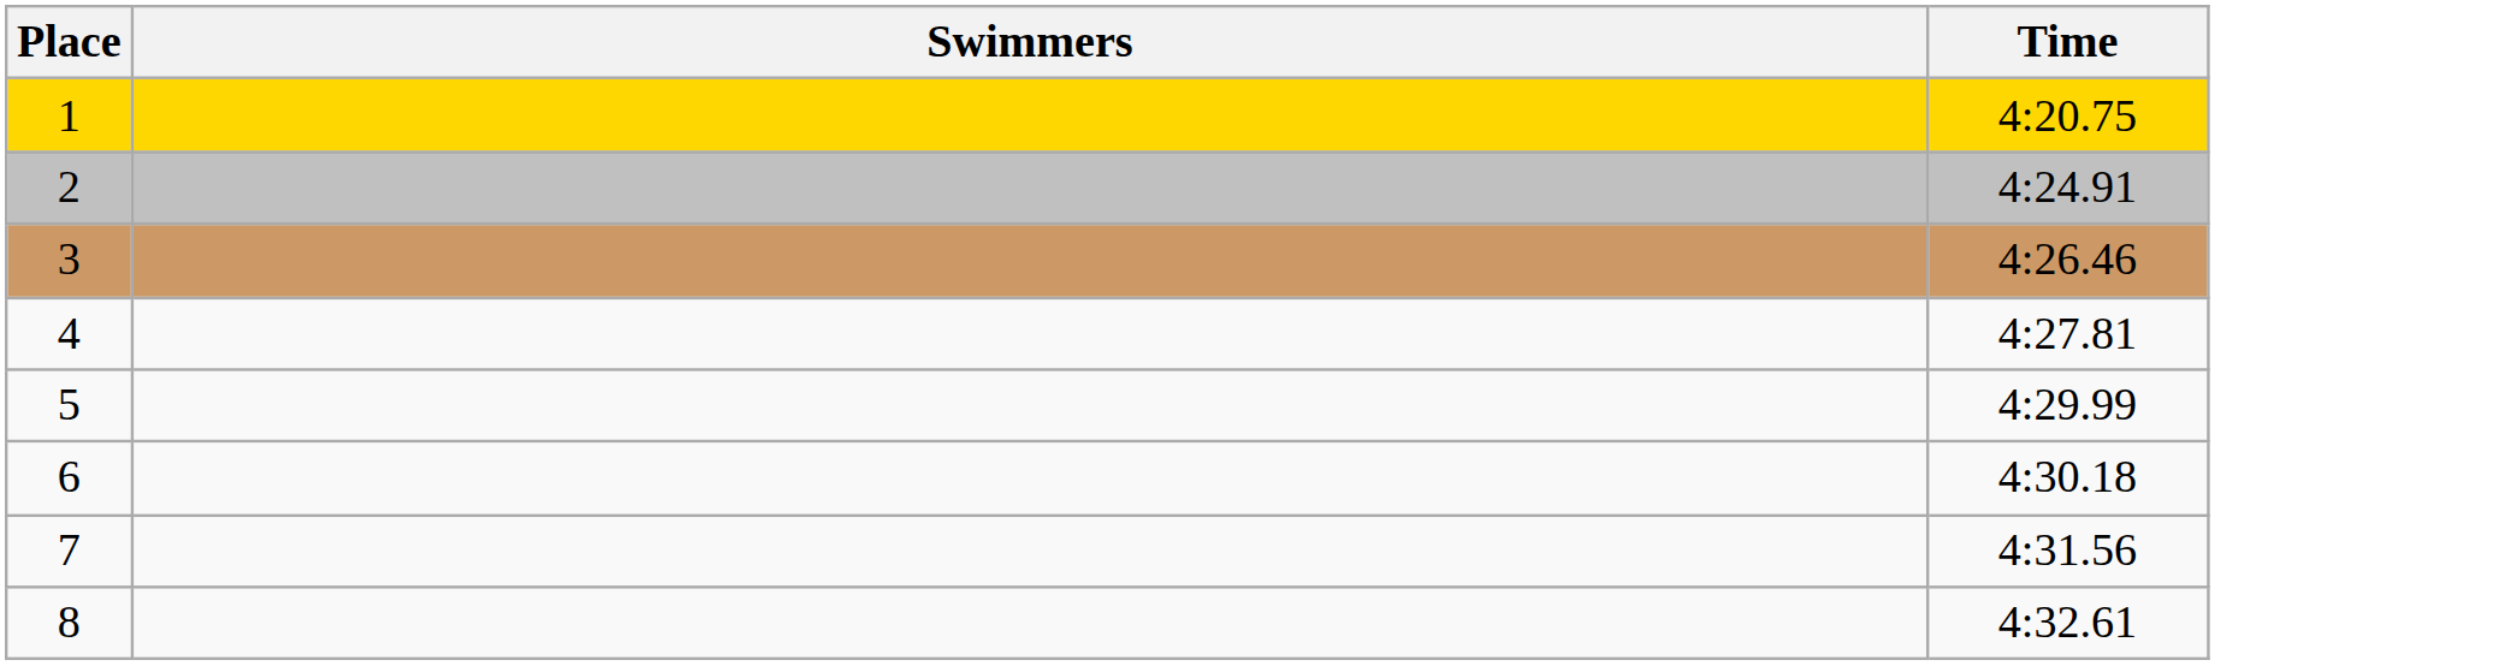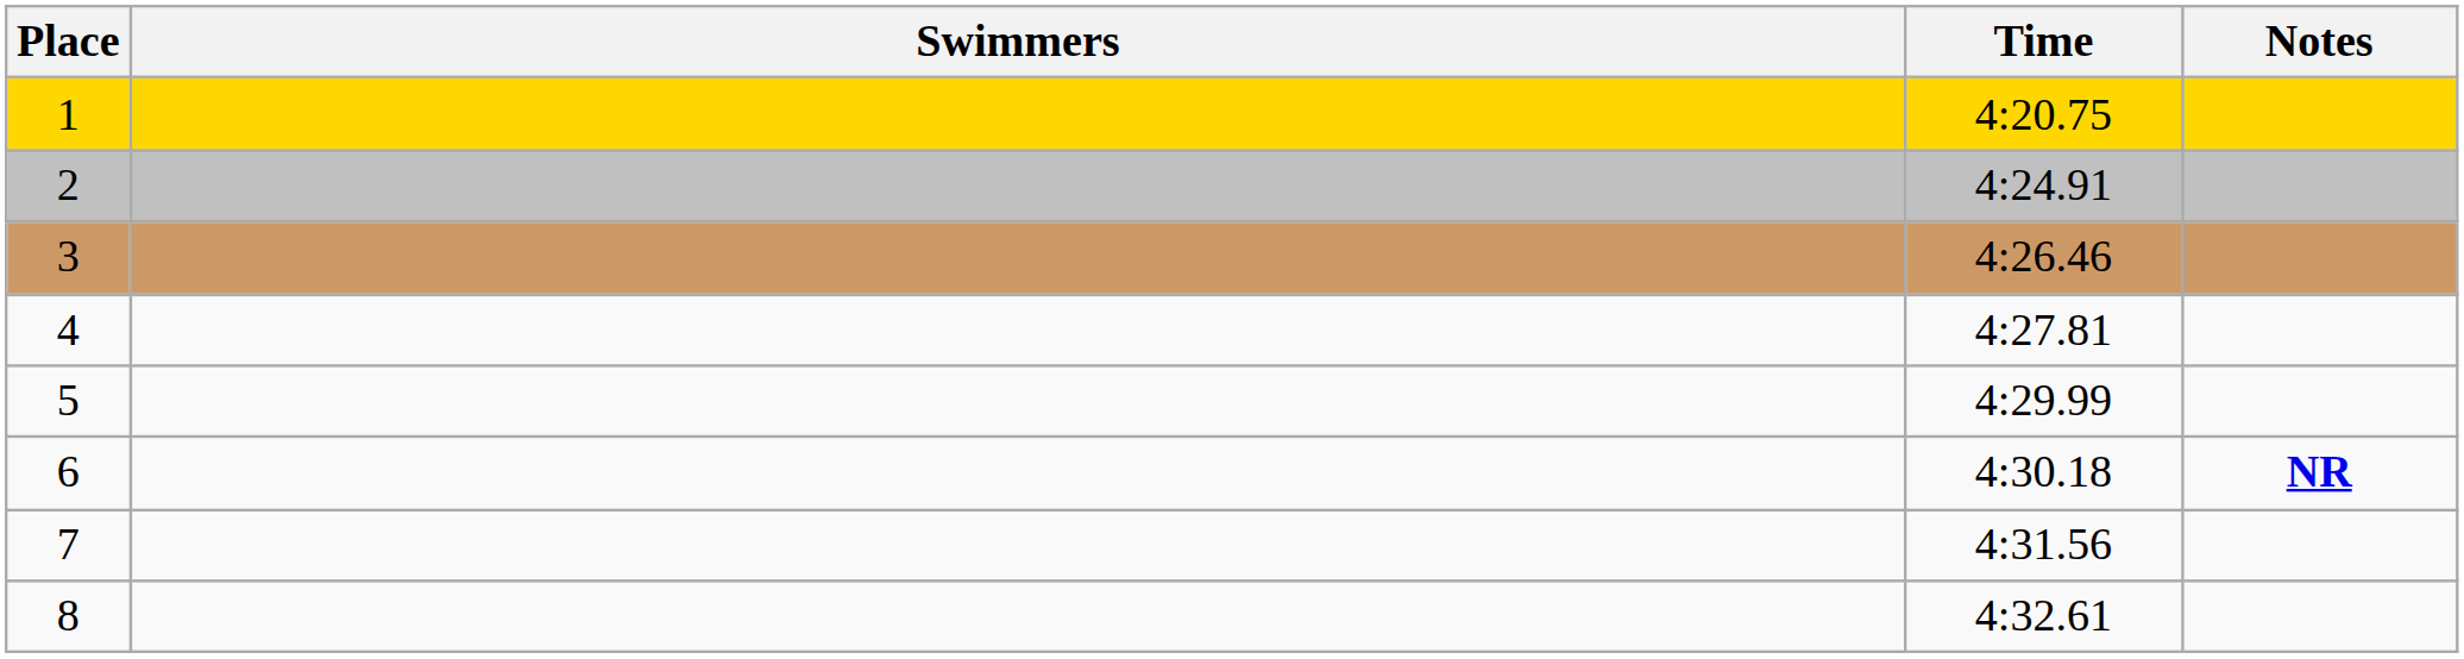+ column: Notes | NR
